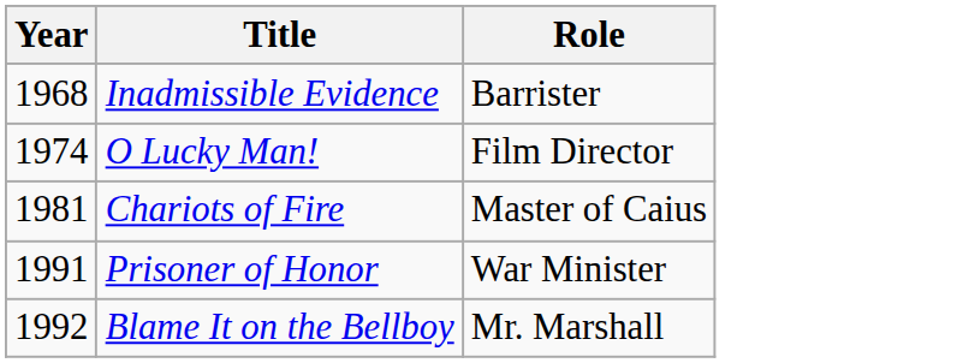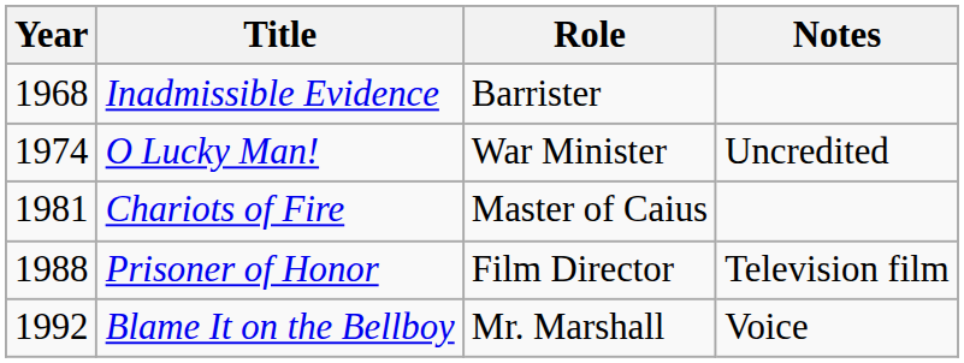+ column: Notes | Uncredited | Television film | Voice
O Lucky Man! | Role: Film Director -> War Minister
Prisoner of Honor | Year: 1991 -> 1988
Prisoner of Honor | Role: War Minister -> Film Director
